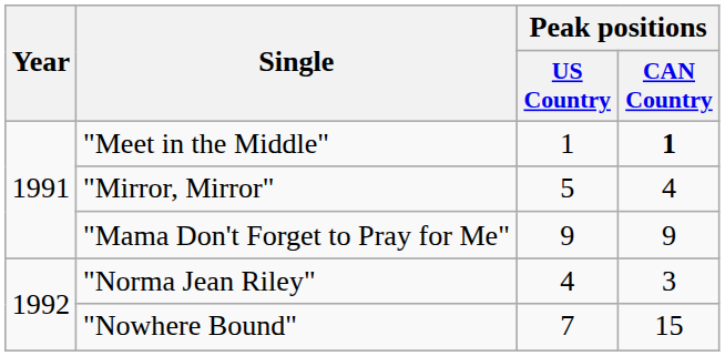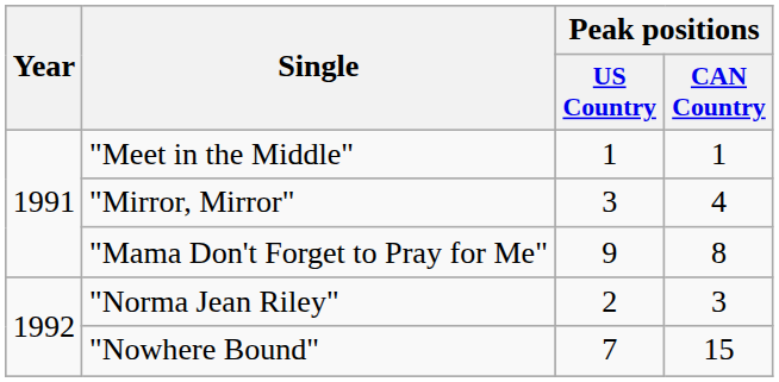"Meet in the Middle" | Peak positions / CAN Country: bold -> normal
"Mirror, Mirror" | Peak positions / US Country: 5 -> 3
"Mama Don't Forget to Pray for Me" | Peak positions / CAN Country: 9 -> 8
"Norma Jean Riley" | Peak positions / US Country: 4 -> 2
